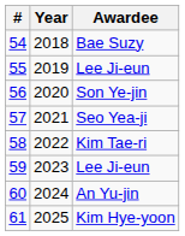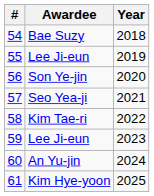columns swapped: Year <-> Awardee
